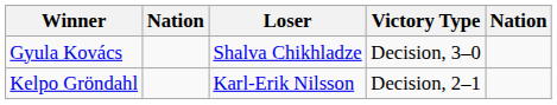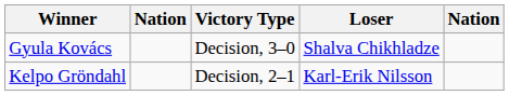columns swapped: Victory Type <-> Loser
